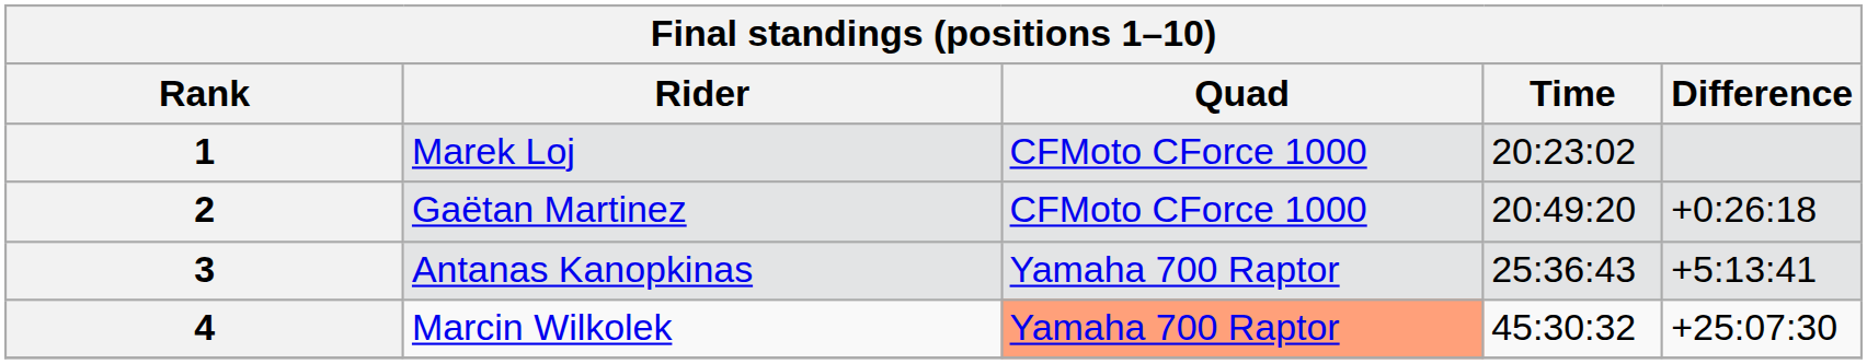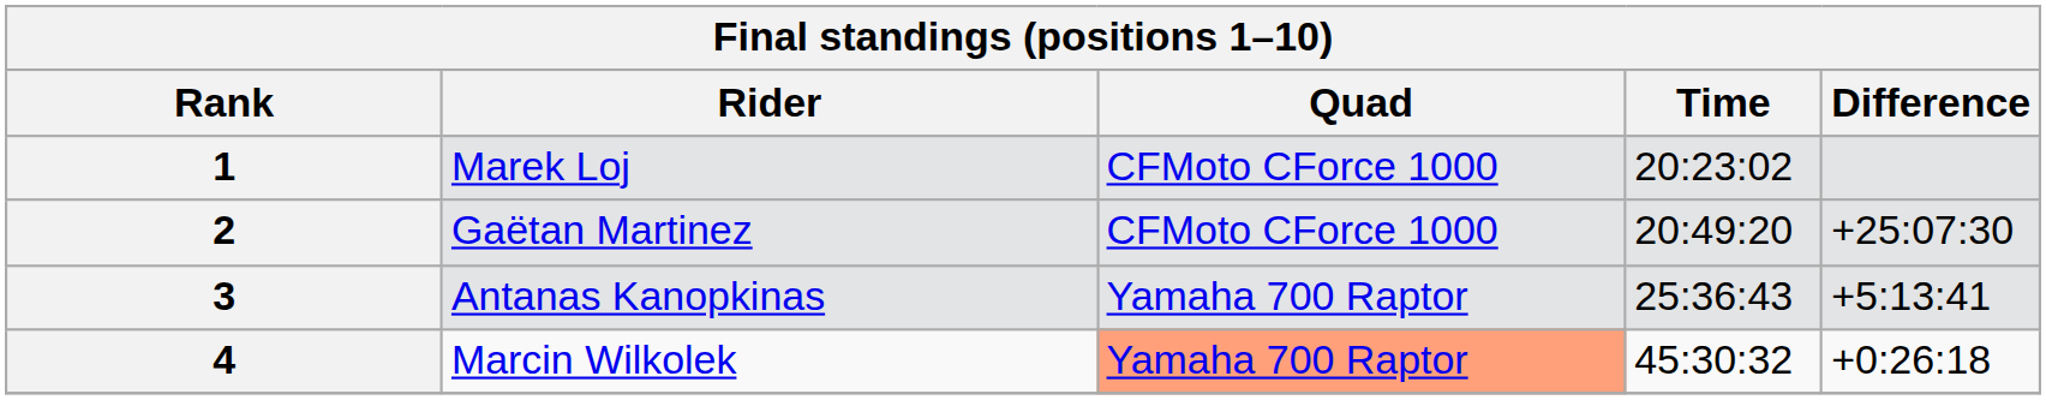2 | Difference: +0:26:18 -> +25:07:30
4 | Difference: +25:07:30 -> +0:26:18
